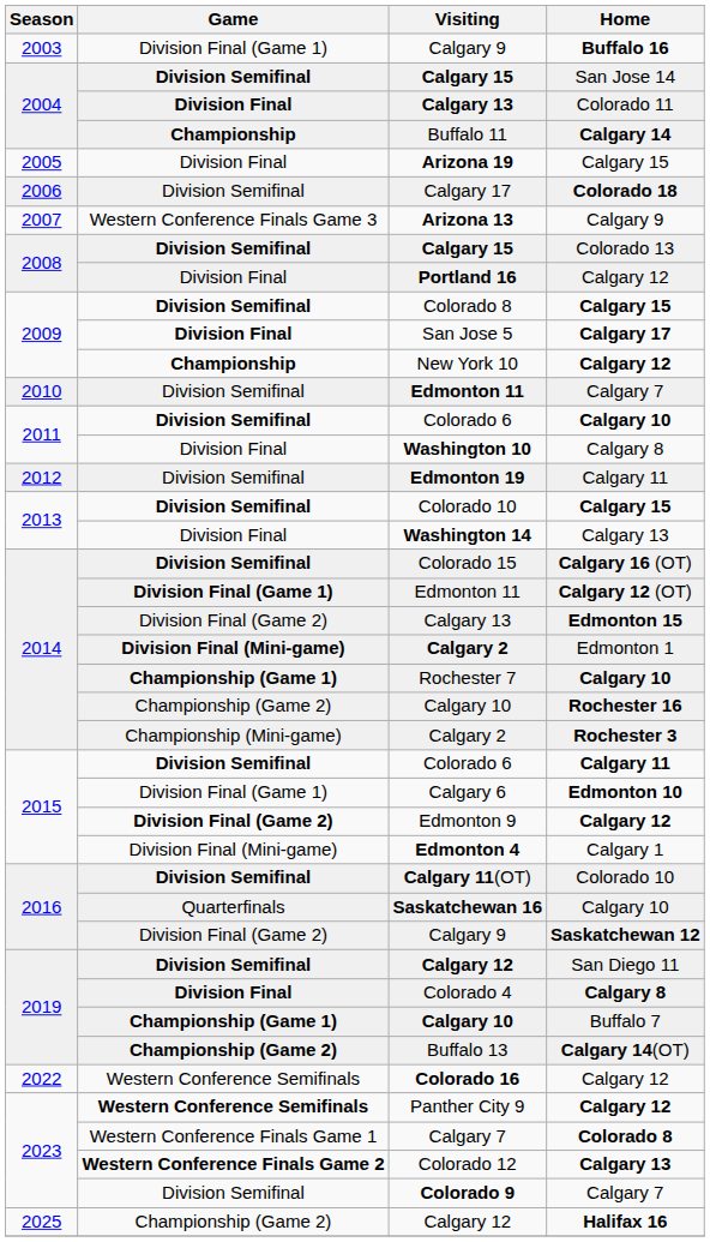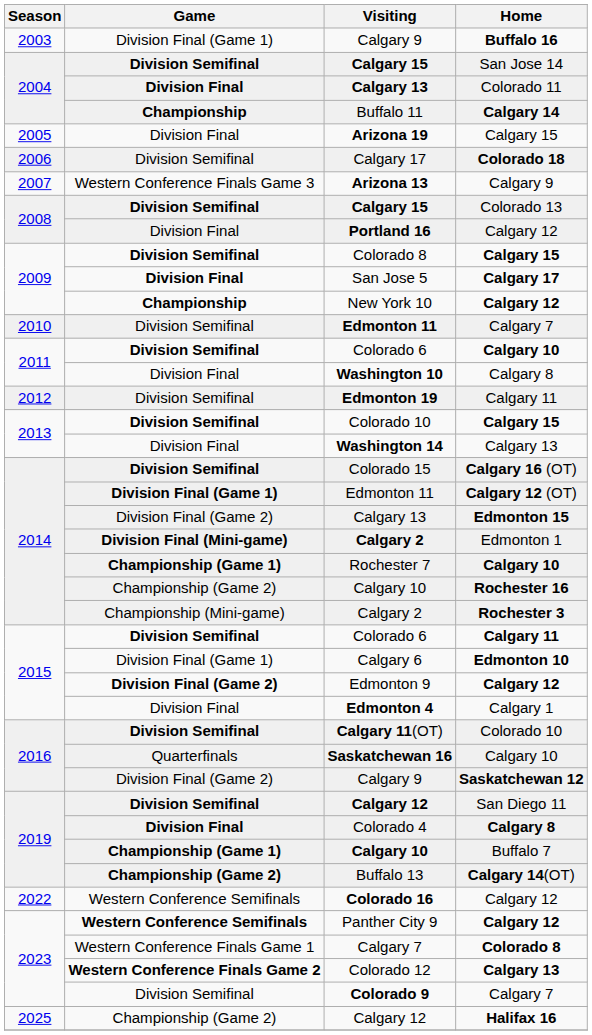Edmonton 4 | Game: Division Final (Mini-game) -> Division Final
